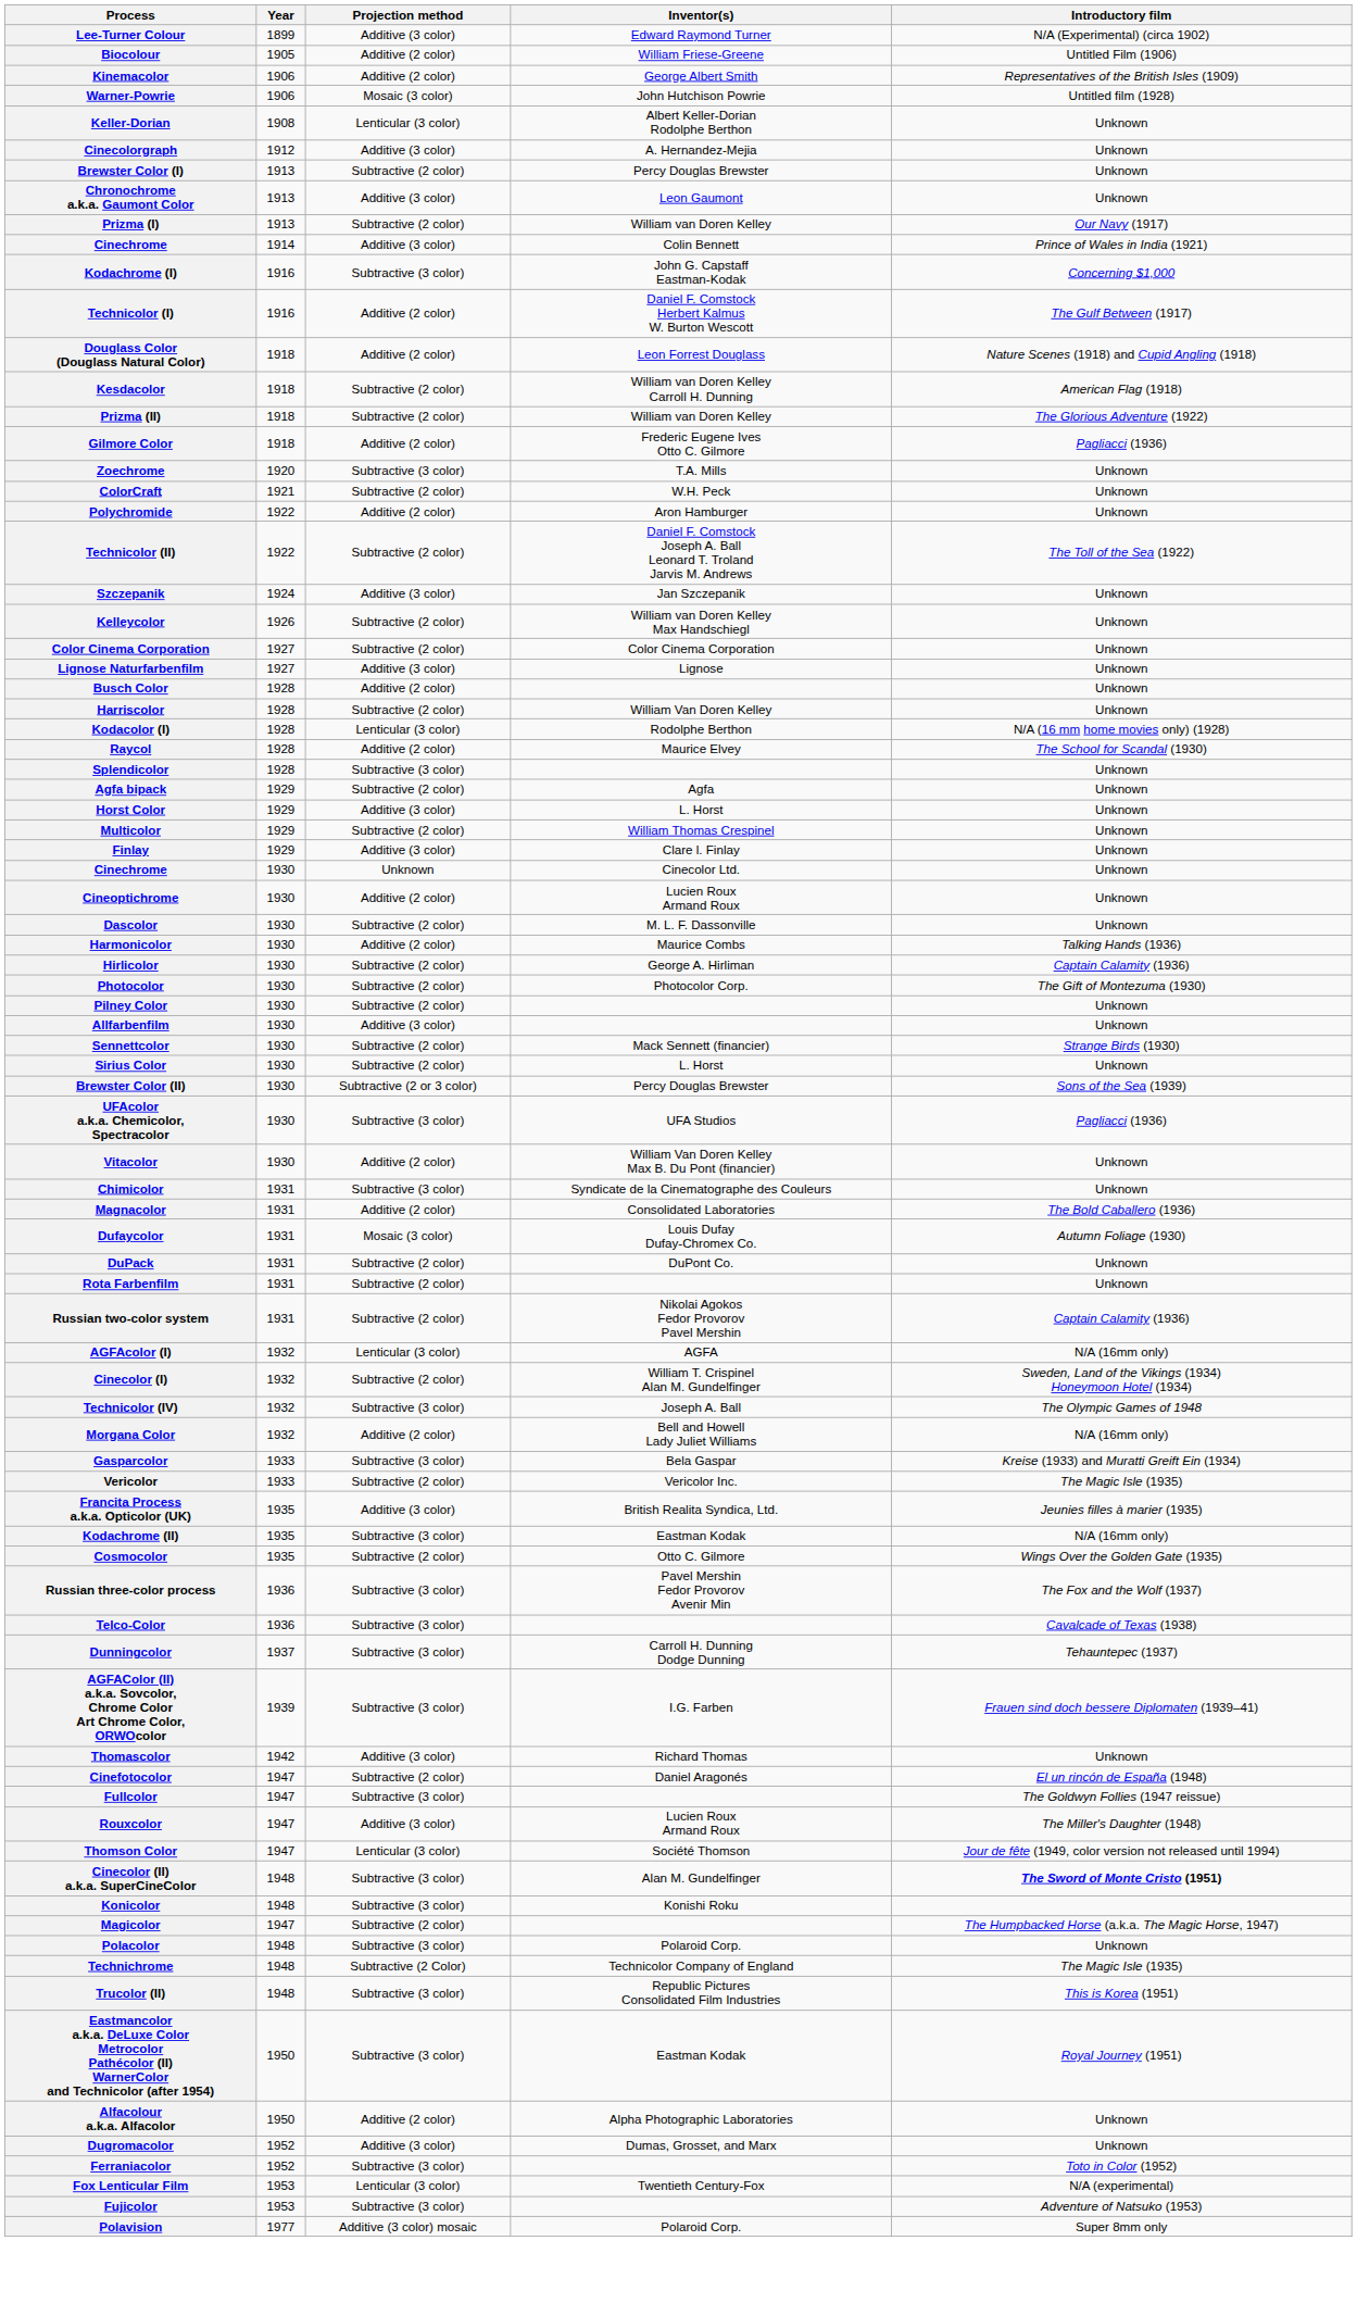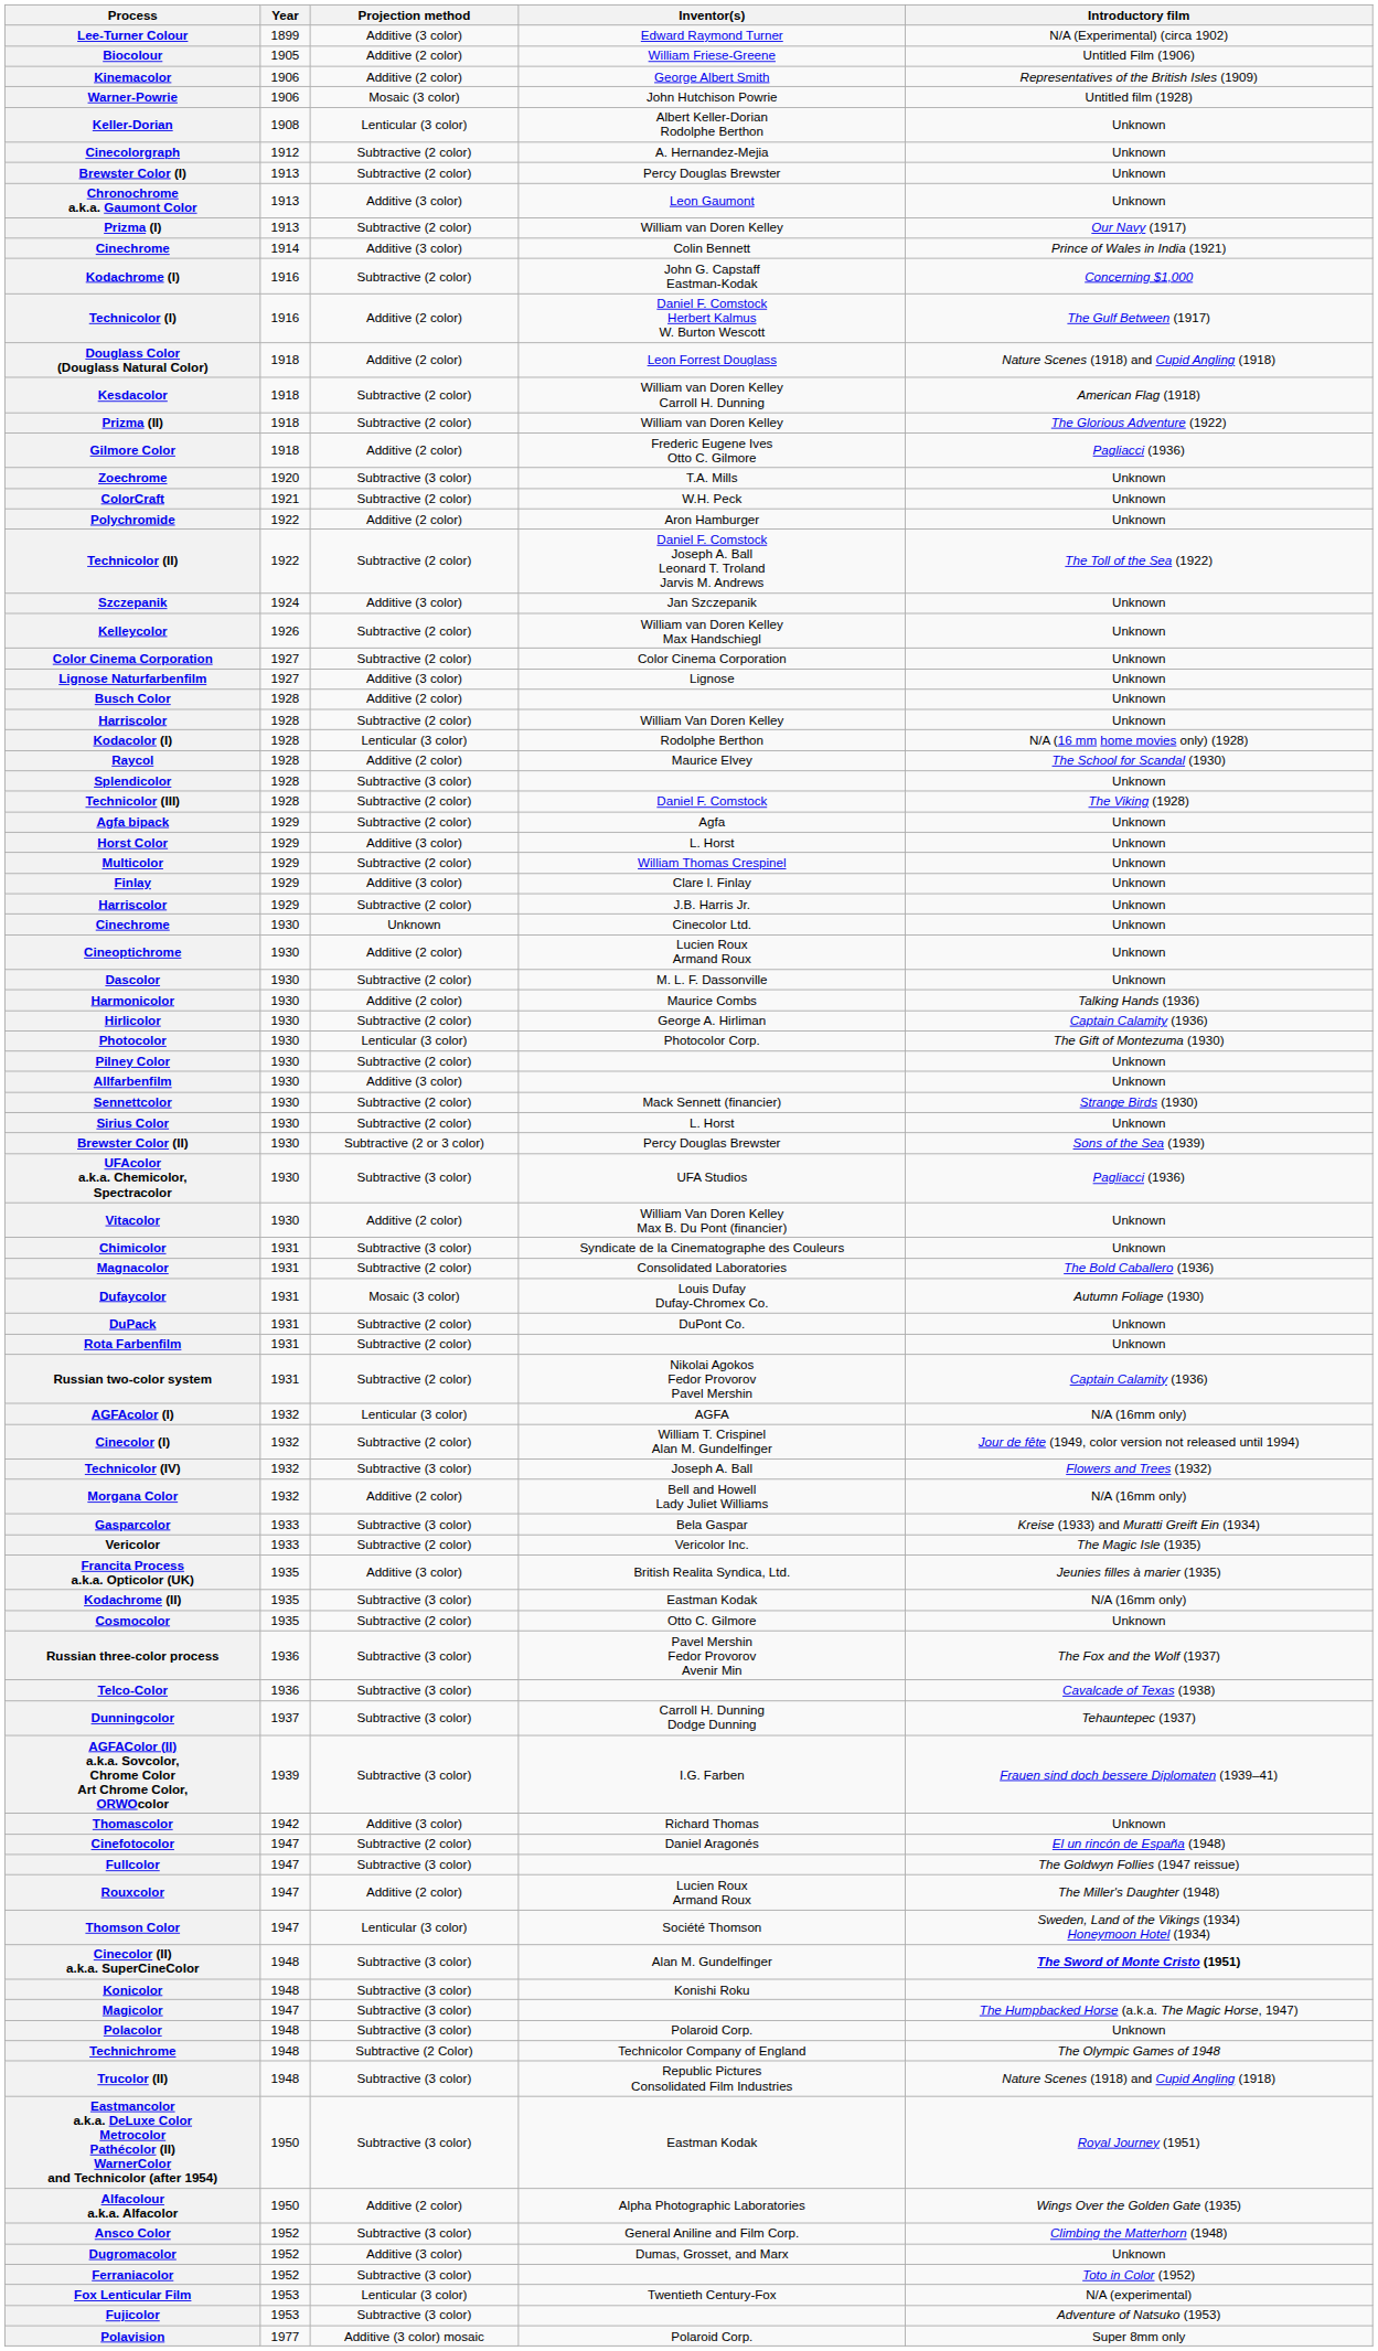Cinecolorgraph | Projection method: Additive (3 color) -> Subtractive (2 color)
Kodachrome (I) | Projection method: Subtractive (3 color) -> Subtractive (2 color)
+ row: Technicolor (III) | 1928 | Subtractive (2 color) | Daniel F. Comstock | The Viking (1928)
+ row: Harriscolor | 1929 | Subtractive (2 color) | J.B. Harris Jr. | Unknown
Photocolor | Projection method: Subtractive (2 color) -> Lenticular (3 color)
Magnacolor | Projection method: Additive (2 color) -> Subtractive (2 color)
Cinecolor (I) | Introductory film: Sweden, Land of the Vikings (1934) Honeymoon Hotel (1934) -> Jour de fête (1949, color version not released until 1994)
Technicolor (IV) | Introductory film: The Olympic Games of 1948 -> Flowers and Trees (1932)
Cosmocolor | Introductory film: Wings Over the Golden Gate (1935) -> Unknown
Rouxcolor | Projection method: Additive (3 color) -> Additive (2 color)
Thomson Color | Introductory film: Jour de fête (1949, color version not released until 1994) -> Sweden, Land of the Vikings (1934) Honeymoon Hotel (1934)
Magicolor | Projection method: Subtractive (2 color) -> Subtractive (3 color)
Technichrome | Introductory film: The Magic Isle (1935) -> The Olympic Games of 1948
Trucolor (II) | Introductory film: This is Korea (1951) -> Nature Scenes (1918) and Cupid Angling (1918)
Alfacolour a.k.a. Alfacolor | Introductory film: Unknown -> Wings Over the Golden Gate (1935)
+ row: Ansco Color | 1952 | Subtractive (3 color) | General Aniline and Film Corp. | Climbing the Matterhorn (1948)
